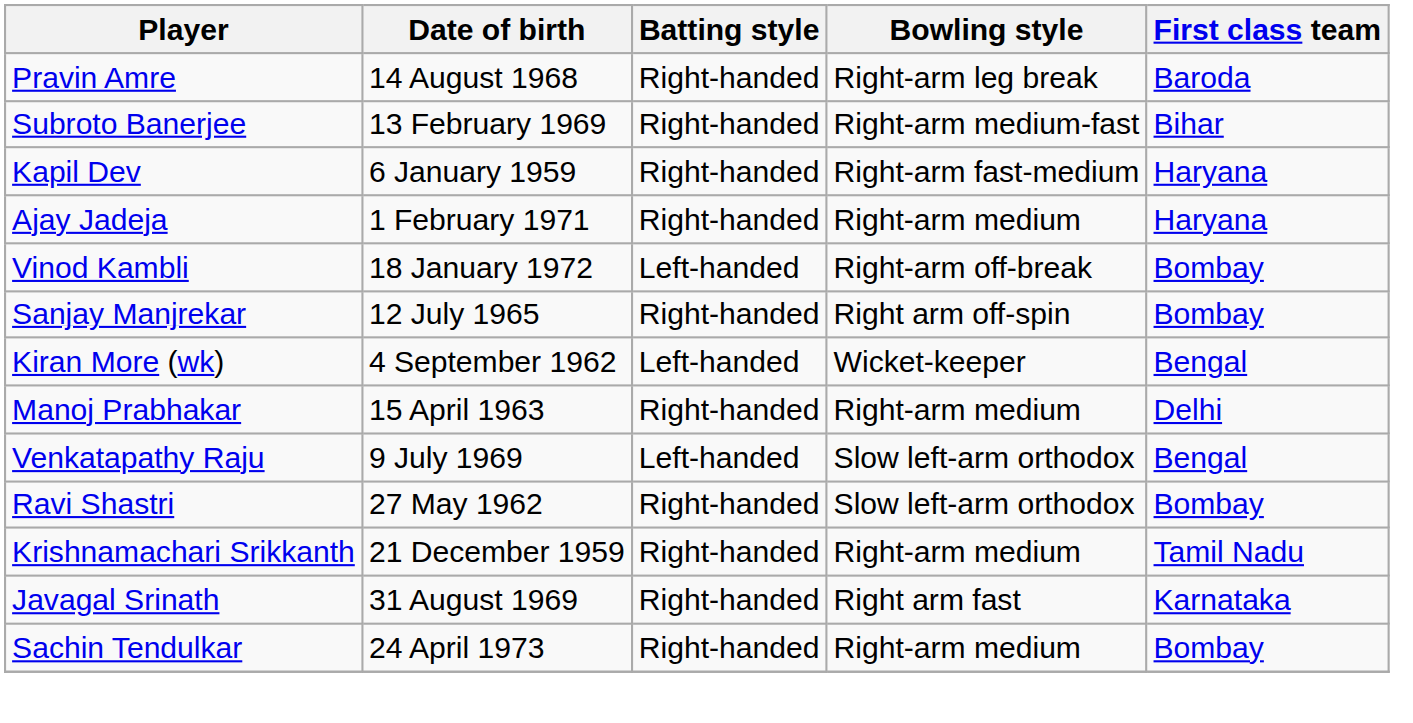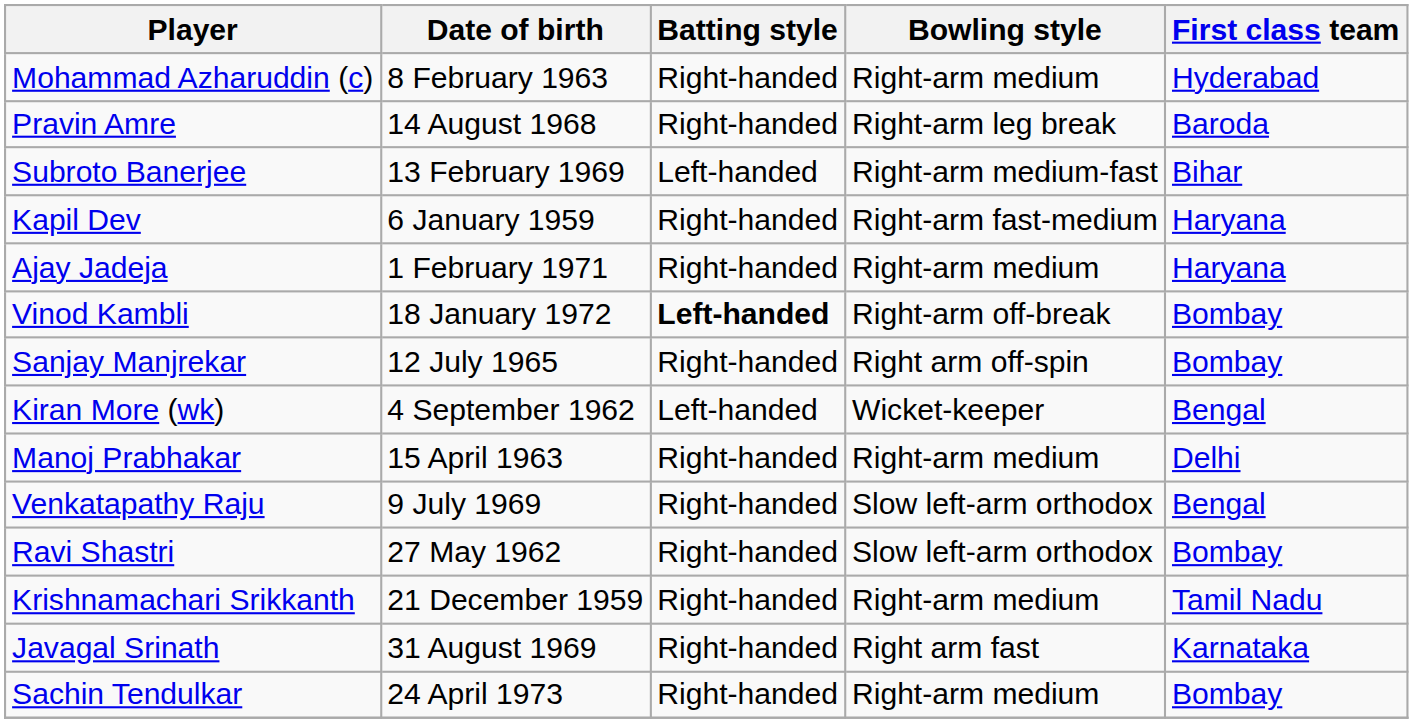+ row: Mohammad Azharuddin (c) | 8 February 1963 | Right-handed | Right-arm medium | Hyderabad
Subroto Banerjee | Batting style: Right-handed -> Left-handed
Vinod Kambli | Batting style: normal -> bold
Venkatapathy Raju | Batting style: Left-handed -> Right-handed
